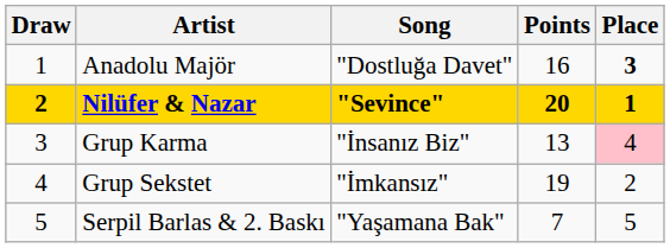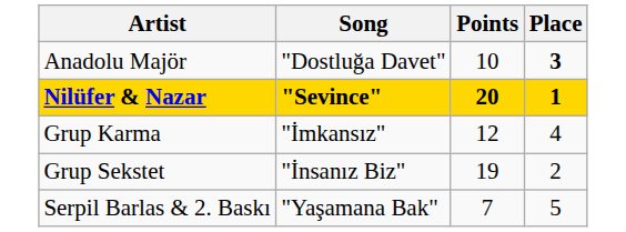- column: Draw | 1 | 2 | 3 | 4 | 5
Anadolu Majör | Points: 16 -> 10
Grup Karma | Song: "İnsanız Biz" -> "İmkansız"
Grup Karma | Points: 13 -> 12
Grup Karma | Place: pink background -> no background
Grup Sekstet | Song: "İmkansız" -> "İnsanız Biz"
